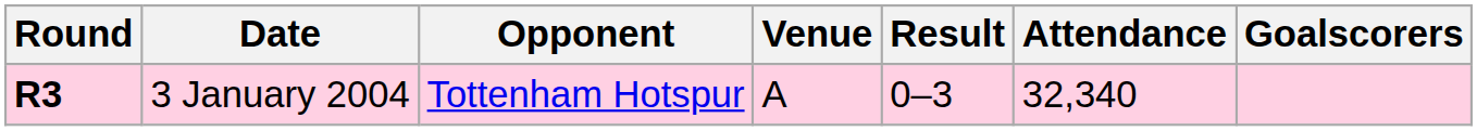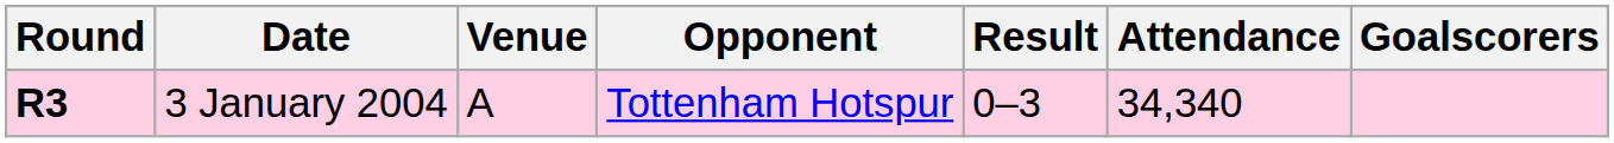columns swapped: Opponent <-> Venue
3 January 2004 | Attendance: 32,340 -> 34,340
